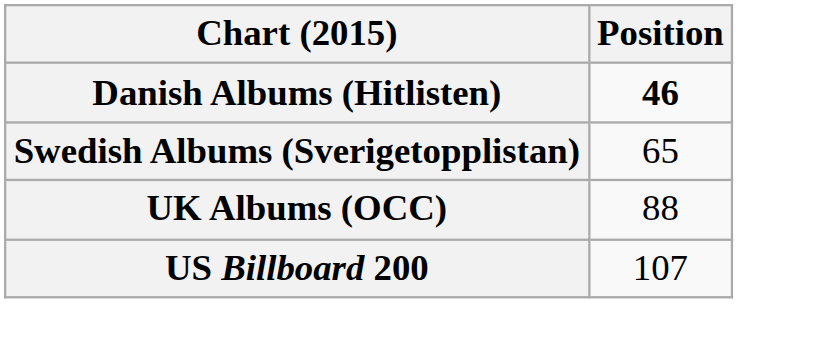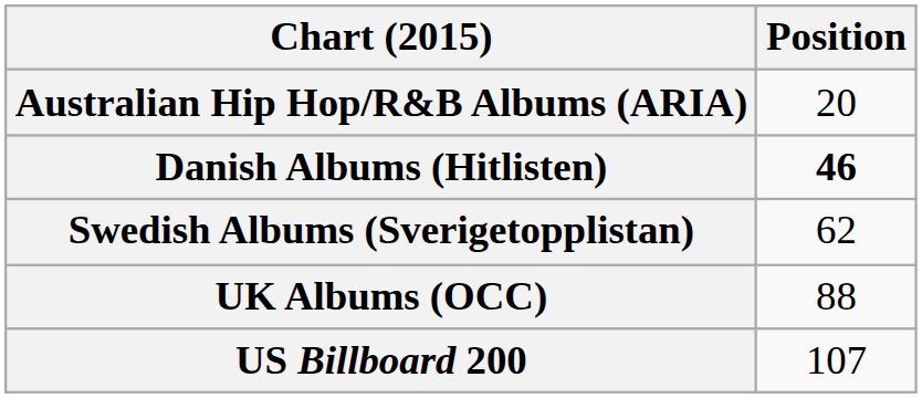+ row: Australian Hip Hop/R&B Albums (ARIA) | 20
Swedish Albums (Sverigetopplistan) | Position: 65 -> 62
